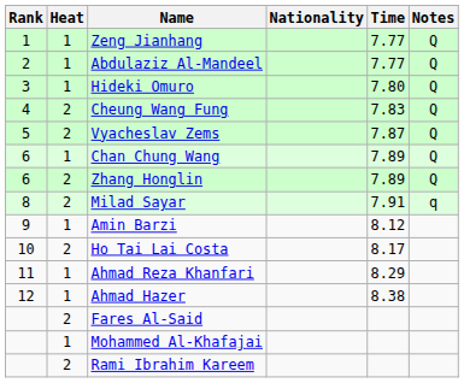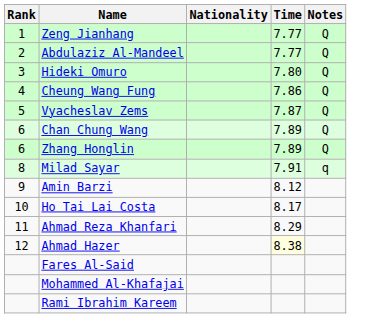- column: Heat | 1 | 1 | 1 | 2 | 2 | 1 | 2 | 2 | 1 | 2 | 1 | 1 | 2 | 1 | 2
Cheung Wang Fung | Time: 7.83 -> 7.86
Ahmad Hazer | Time: no background -> lightyellow background
